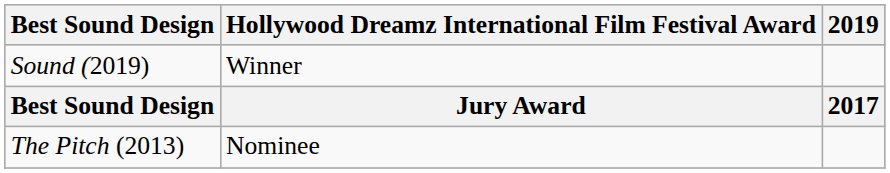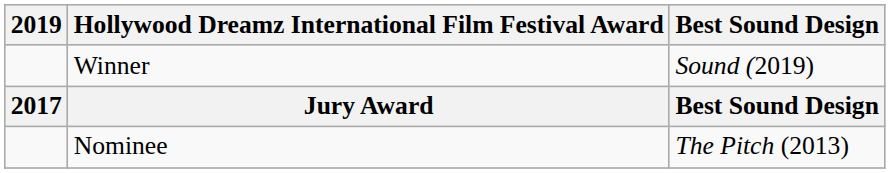columns swapped: 2019 <-> Best Sound Design
